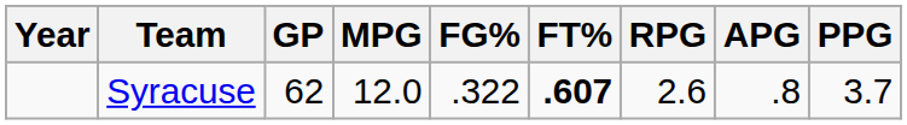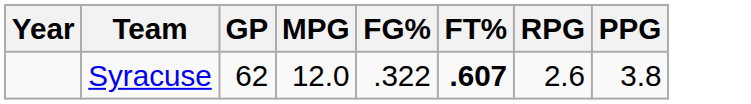- column: APG | .8
Syracuse | PPG: 3.7 -> 3.8
